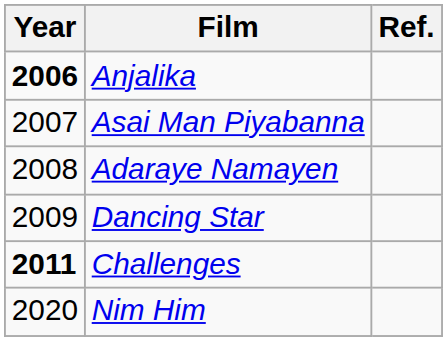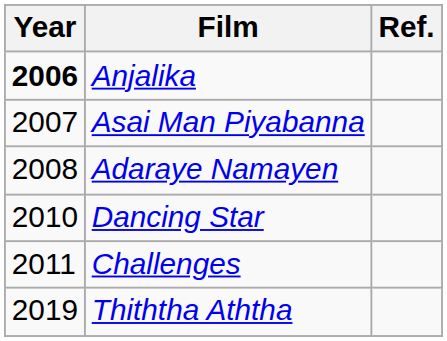Dancing Star | Year: 2009 -> 2010
Challenges | Year: bold -> normal
+ row: 2019 | Thiththa Aththa
- row: 2020 | Nim Him
